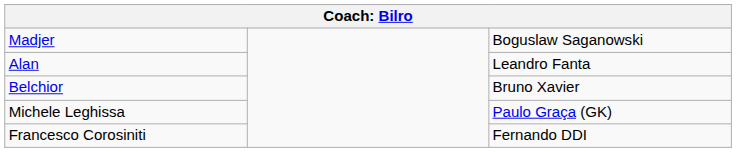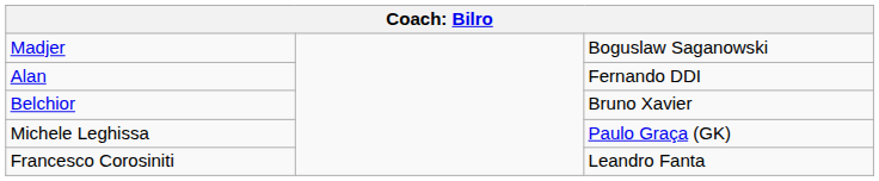Alan | column 3: Leandro Fanta -> Fernando DDI
Francesco Corosiniti | column 3: Fernando DDI -> Leandro Fanta
